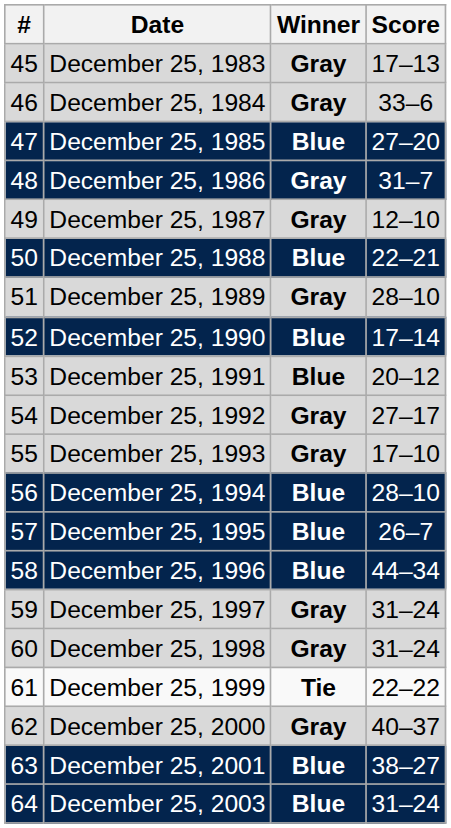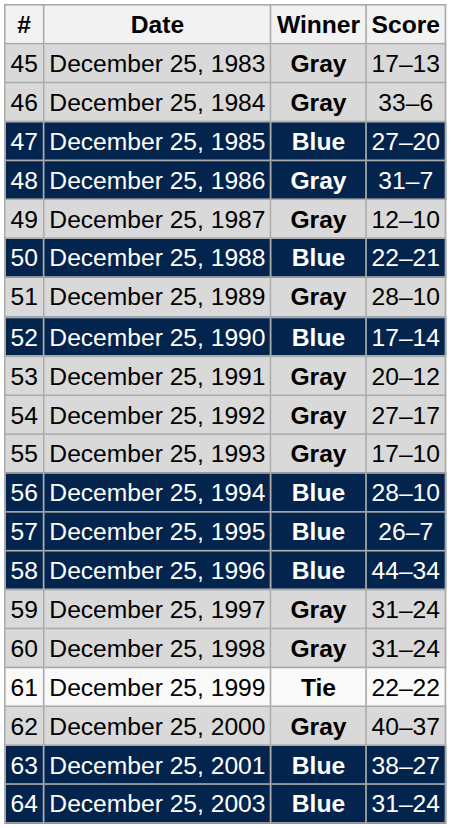December 25, 1991 | Winner: Blue -> Gray
